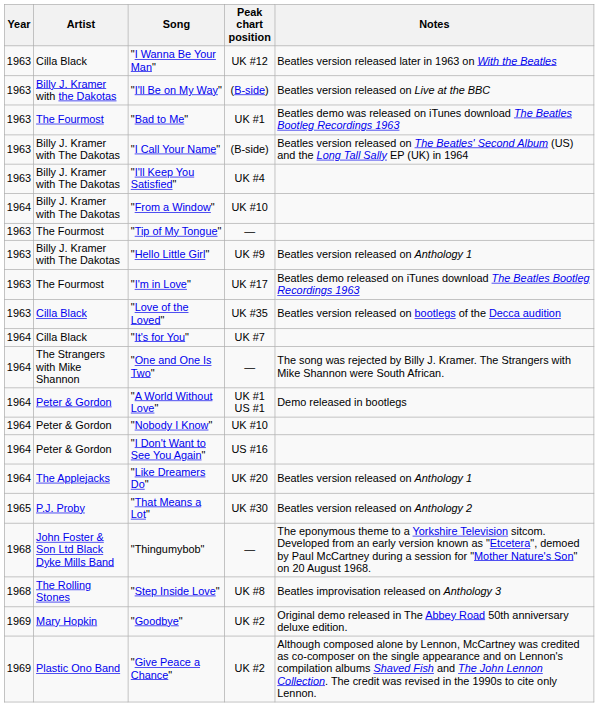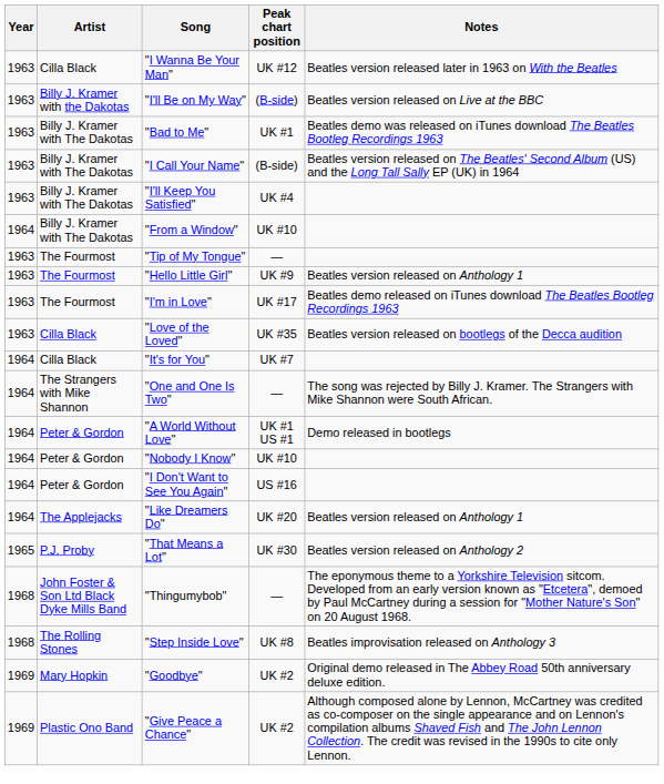"Bad to Me" | Artist: The Fourmost -> Billy J. Kramer with The Dakotas
"Hello Little Girl" | Artist: Billy J. Kramer with The Dakotas -> The Fourmost
